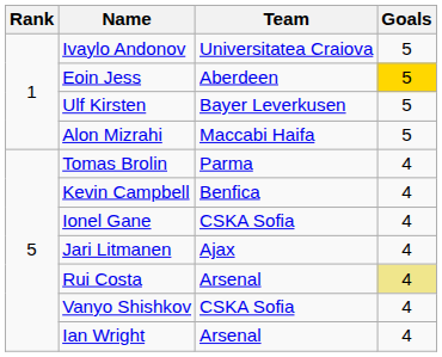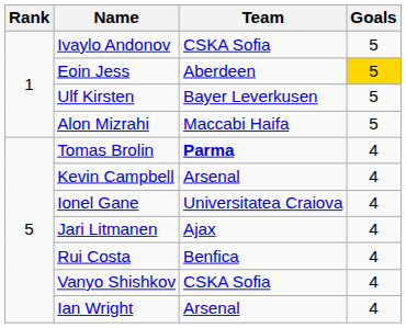Ivaylo Andonov | Team: Universitatea Craiova -> CSKA Sofia
Tomas Brolin | Team: normal -> bold
Kevin Campbell | Team: Benfica -> Arsenal
Ionel Gane | Team: CSKA Sofia -> Universitatea Craiova
Rui Costa | Team: Arsenal -> Benfica
Rui Costa | Goals: khaki background -> no background
